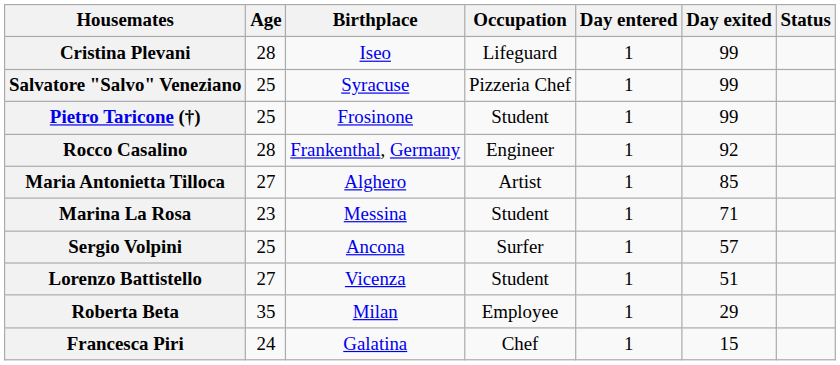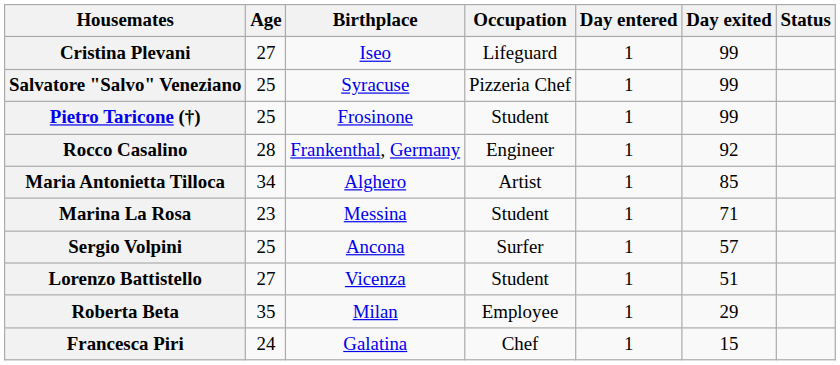Cristina Plevani | Age: 28 -> 27
Maria Antonietta Tilloca | Age: 27 -> 34
